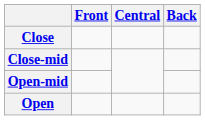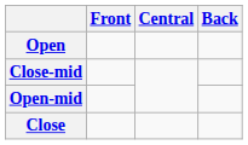rows swapped: Close <-> Open
